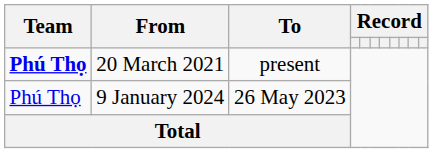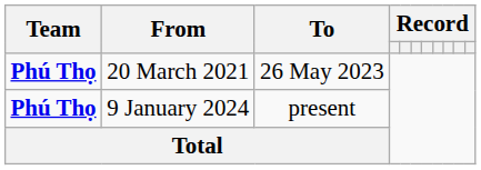20 March 2021 | To: present -> 26 May 2023
9 January 2024 | Team: normal -> bold
9 January 2024 | To: 26 May 2023 -> present
